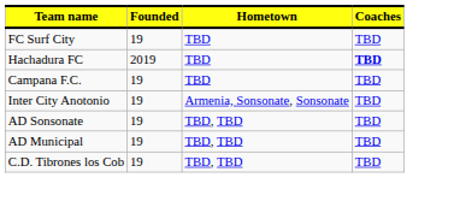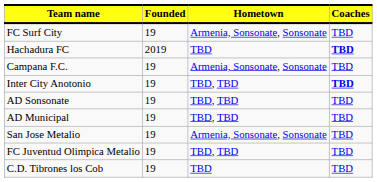FC Surf City | Hometown: TBD -> Armenia, Sonsonate, Sonsonate
Campana F.C. | Hometown: TBD -> Armenia, Sonsonate, Sonsonate
Inter City Anotonio | Hometown: Armenia, Sonsonate, Sonsonate -> TBD, TBD
Inter City Anotonio | Coaches: normal -> bold
+ row: San Jose Metalio | 19 | Armenia, Sonsonate, Sonsonate | TBD
+ row: FC Juventud Olimpica Metalio | 19 | TBD, TBD | TBD
C.D. Tibrones los Cob | Hometown: TBD, TBD -> TBD
